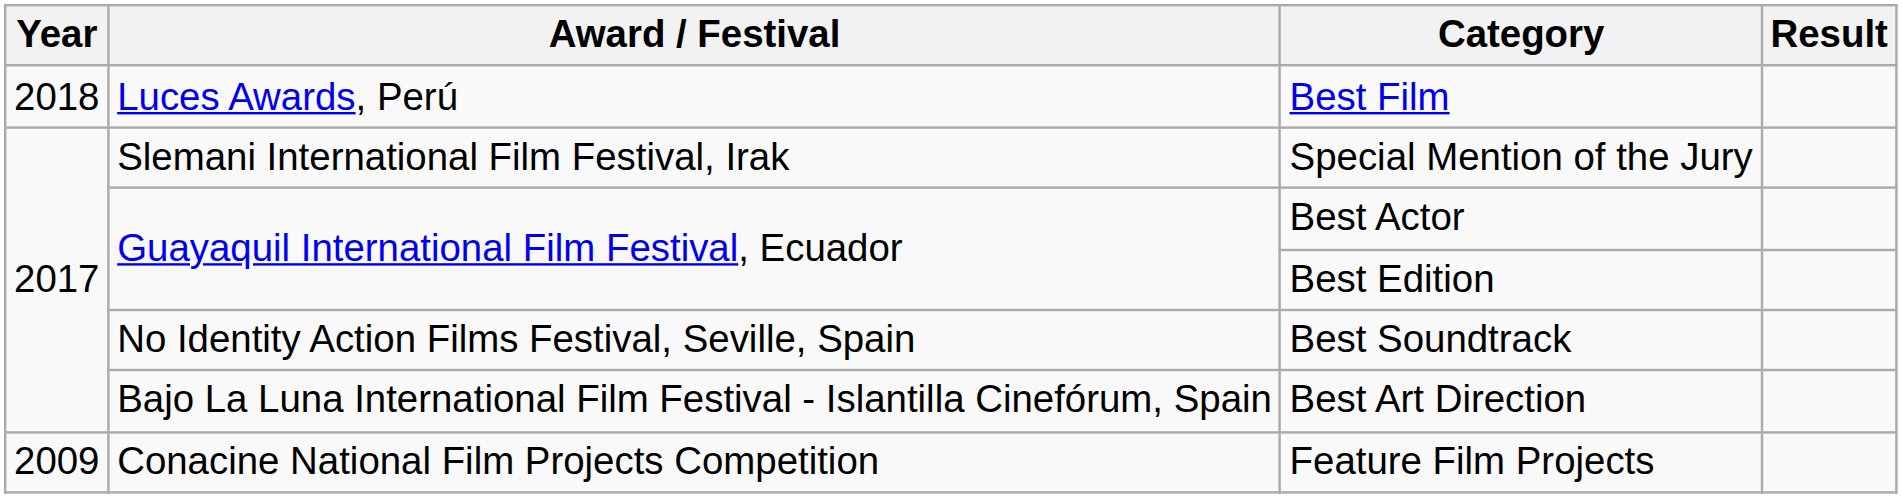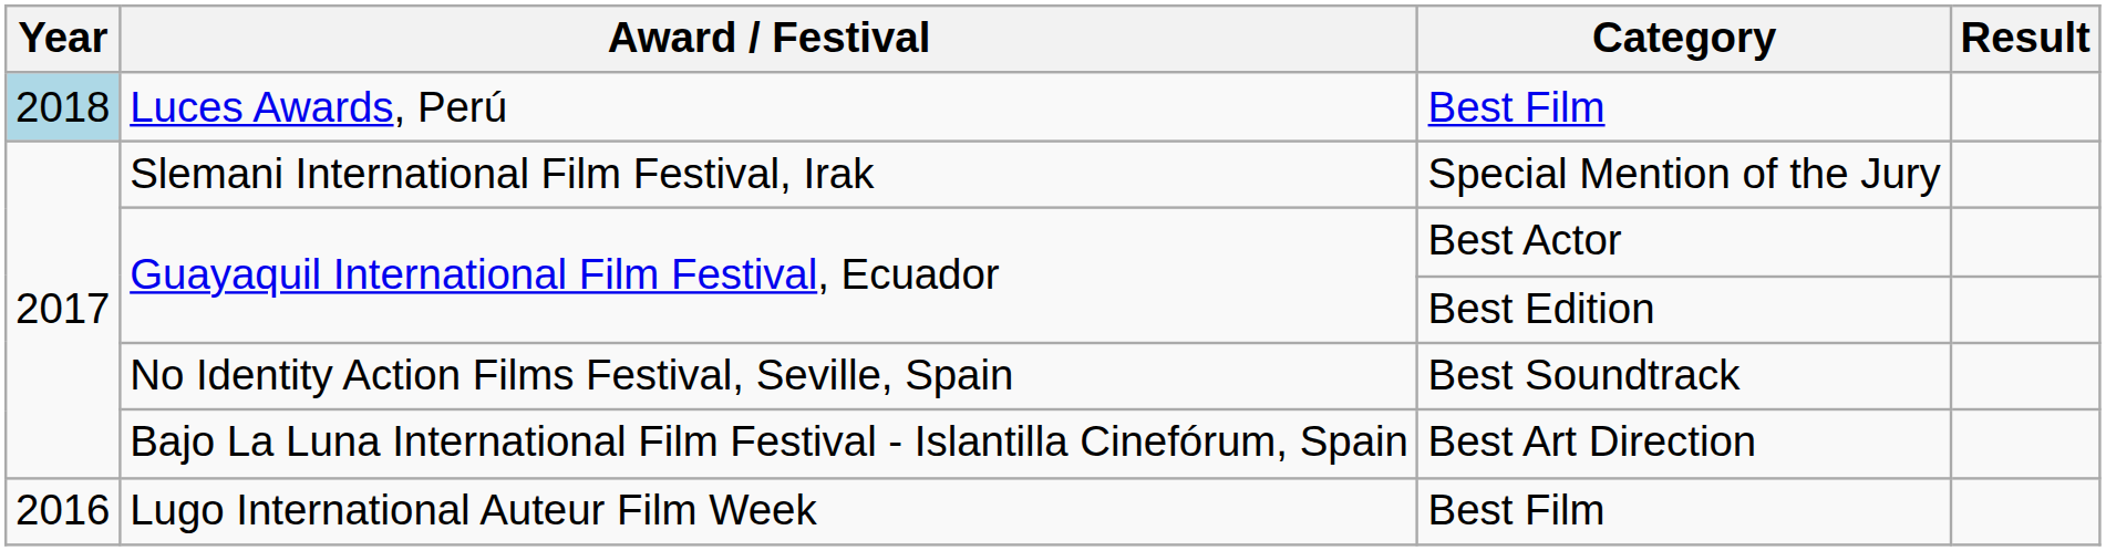Luces Awards, Perú | Year: no background -> lightblue background
+ row: 2016 | Lugo International Auteur Film Week | Best Film
- row: 2009 | Conacine National Film Projects Competition | Feature Film Projects
